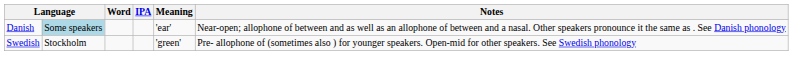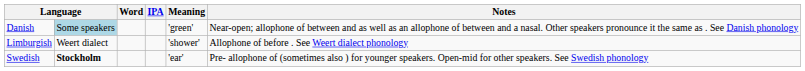Danish | Meaning: 'ear' -> 'green'
+ row: Limburgish | Weert dialect | 'shower' | Allophone of before . See Weert dialect phonology
Swedish | column 2: normal -> bold
Swedish | Meaning: 'green' -> 'ear'
